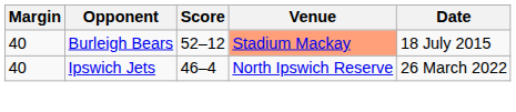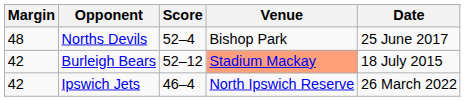+ row: 48 | Norths Devils | 52–4 | Bishop Park | 25 June 2017
Burleigh Bears | Margin: 40 -> 42
Ipswich Jets | Margin: 40 -> 42
